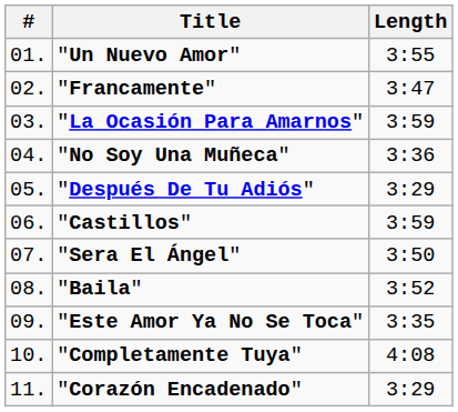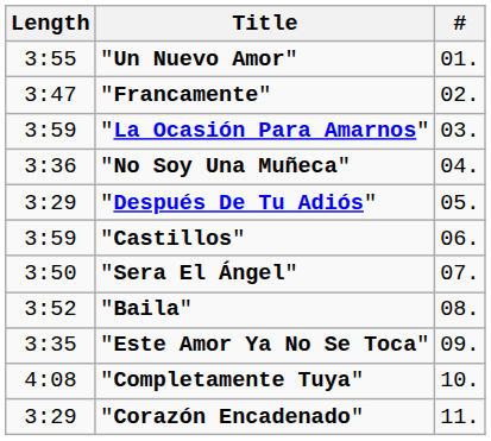columns swapped: # <-> Length
